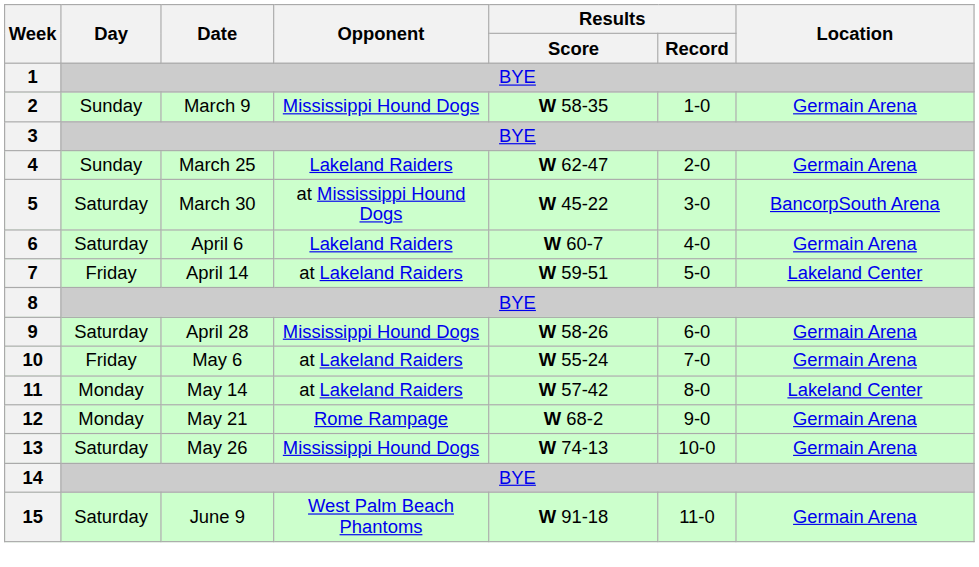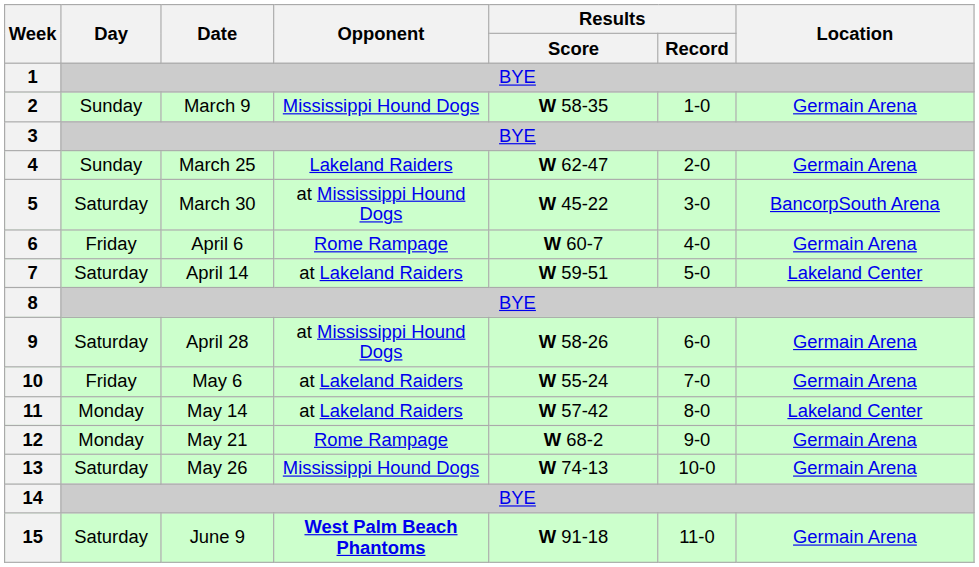6 | Day: Saturday -> Friday
6 | Opponent: Lakeland Raiders -> Rome Rampage
7 | Day: Friday -> Saturday
9 | Opponent: Mississippi Hound Dogs -> at Mississippi Hound Dogs
15 | Opponent: normal -> bold
